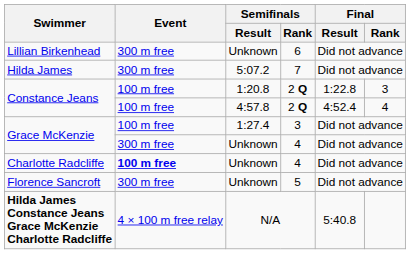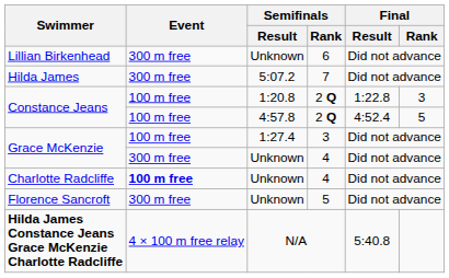Constance Jeans / 4:57.8 | Final / Rank: 4 -> 5
